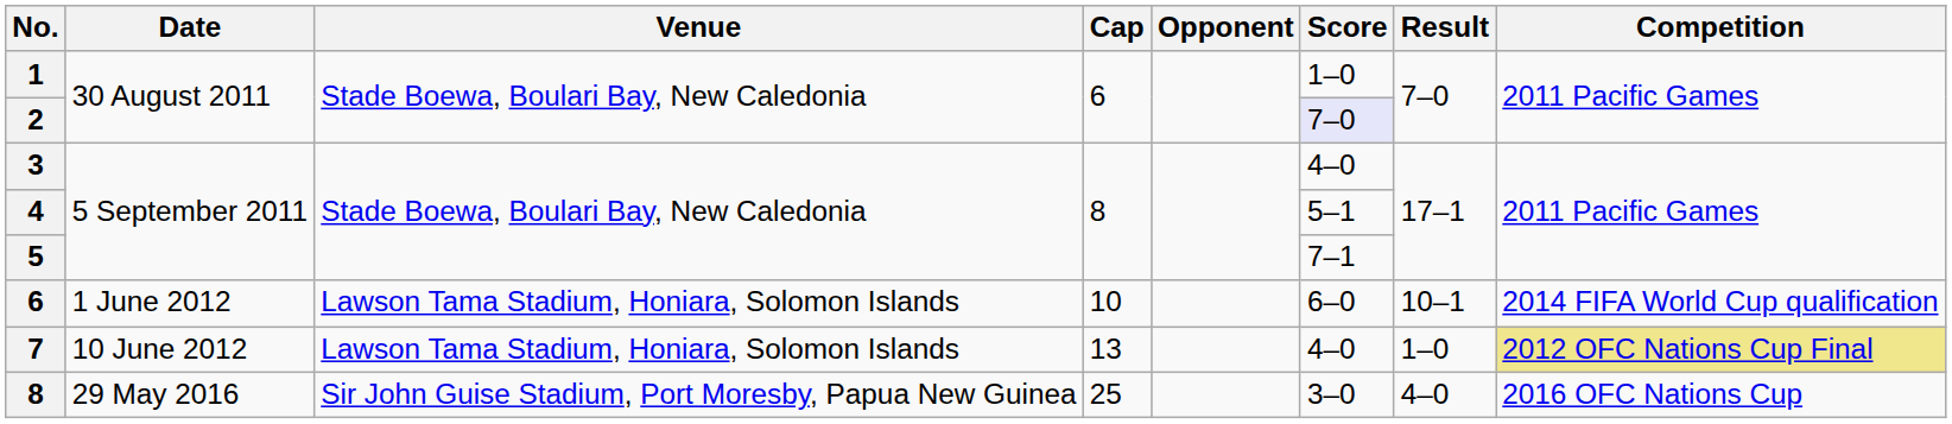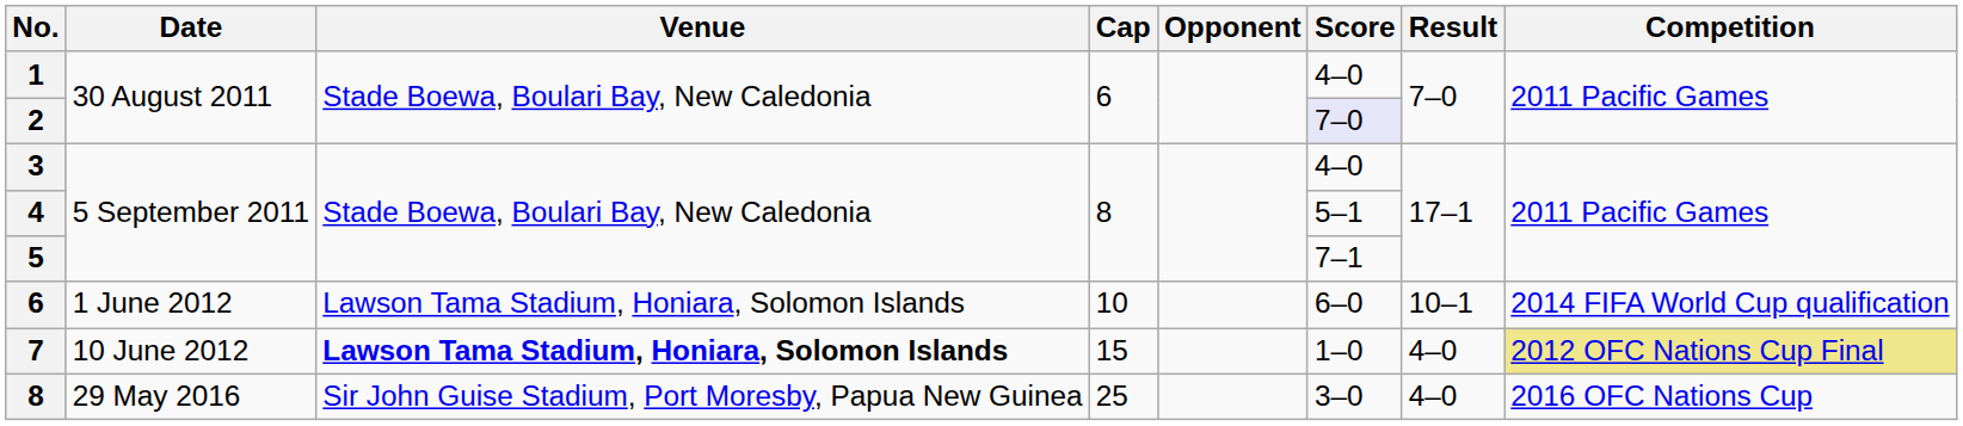1 | Score: 1–0 -> 4–0
7 | Venue: normal -> bold
7 | Cap: 13 -> 15
7 | Score: 4–0 -> 1–0
7 | Result: 1–0 -> 4–0
